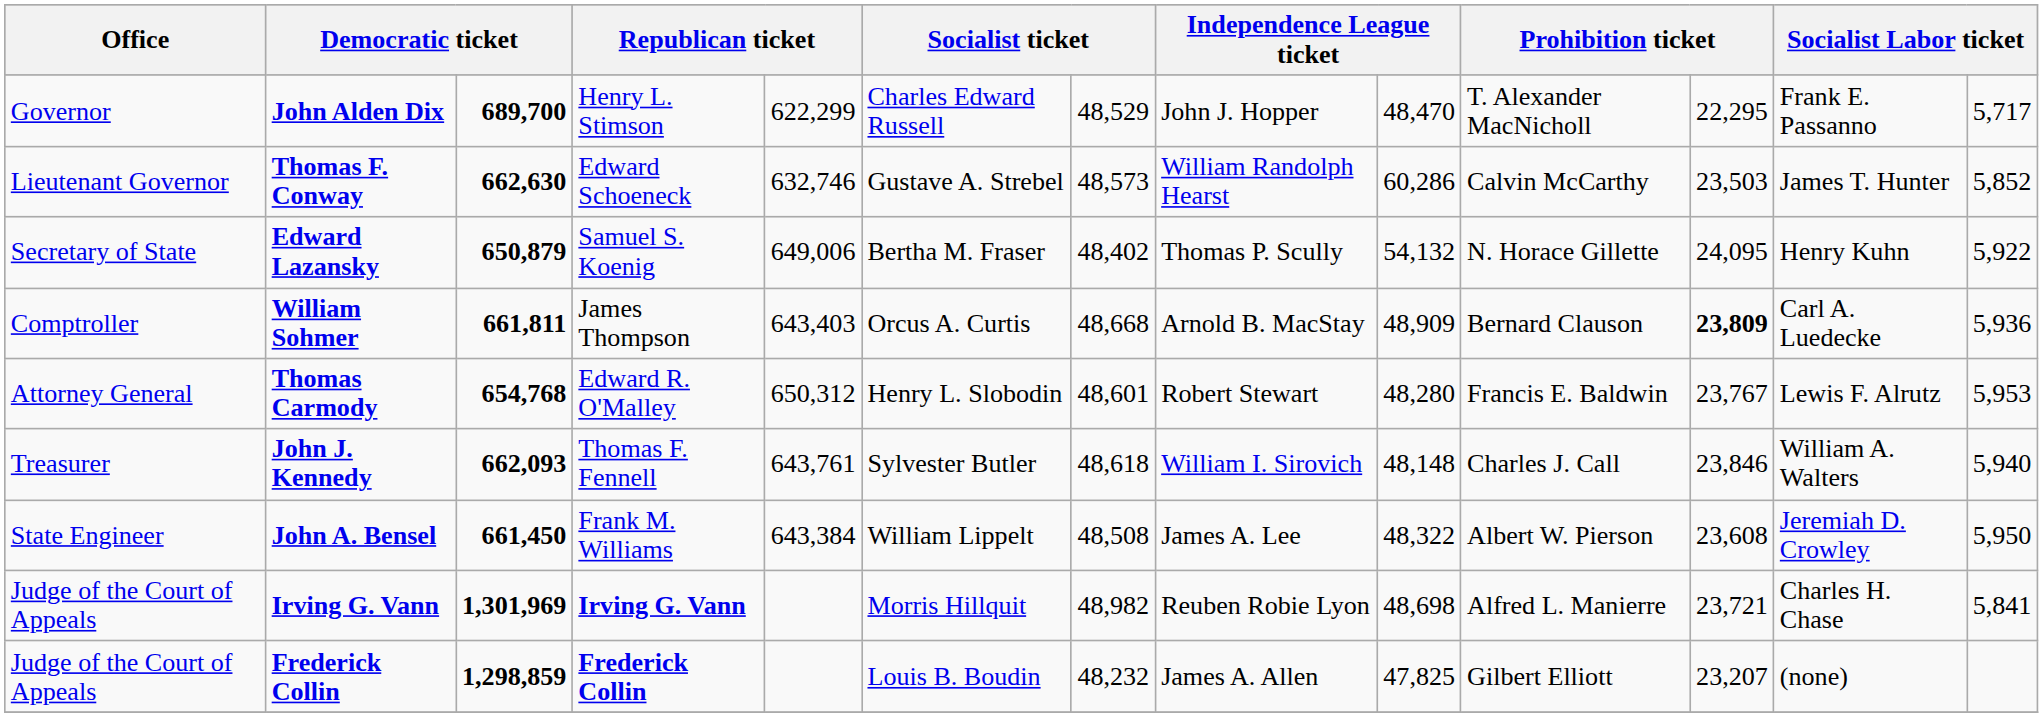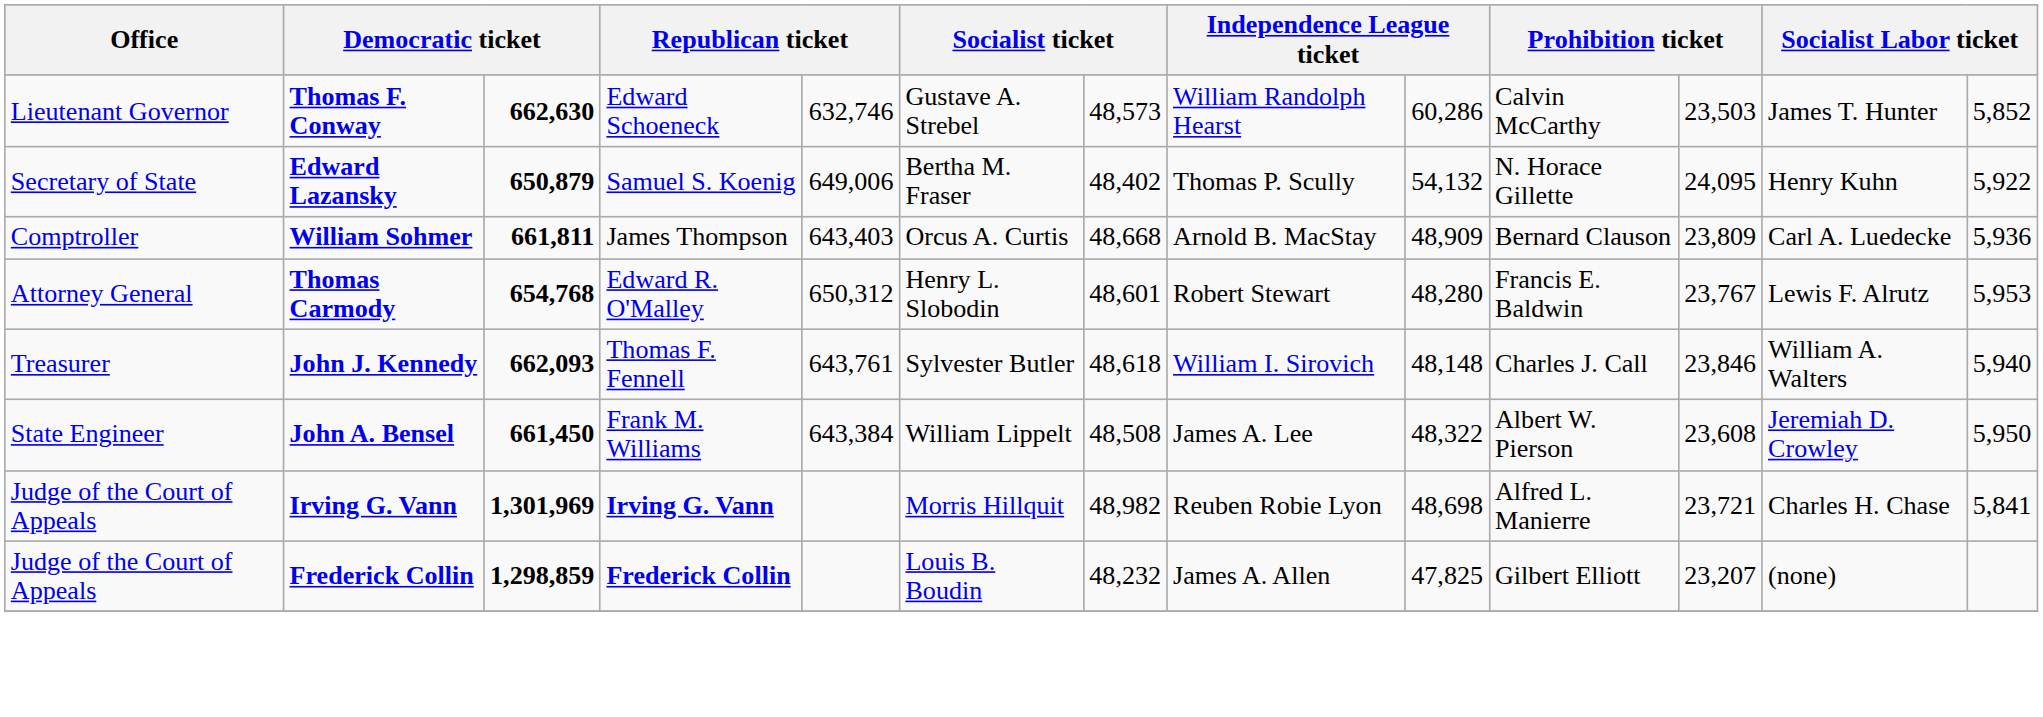- row: Governor | John Alden Dix | 689,700 | Henry L. Stimson | 622,299 | Charles Edward Russell | 48,529 | John J. Hopper | 48,470 | T. Alexander MacNicholl | 22,295 | Frank E. Passanno | 5,717
William Sohmer | column 11: bold -> normal
